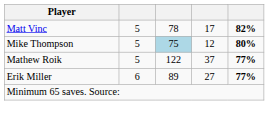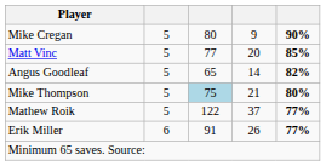+ row: Mike Cregan | 5 | 80 | 9 | 90%
Matt Vinc | column 3: 78 -> 77
Matt Vinc | column 4: 17 -> 20
Matt Vinc | column 5: 82% -> 85%
+ row: Angus Goodleaf | 5 | 65 | 14 | 82%
Mike Thompson | column 4: 12 -> 21
Erik Miller | column 3: 89 -> 91
Erik Miller | column 4: 27 -> 26
